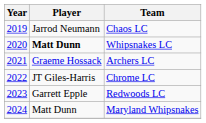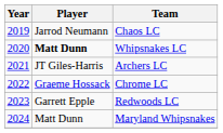Archers LC | Player: Graeme Hossack -> JT Giles-Harris
Chrome LC | Player: JT Giles-Harris -> Graeme Hossack
